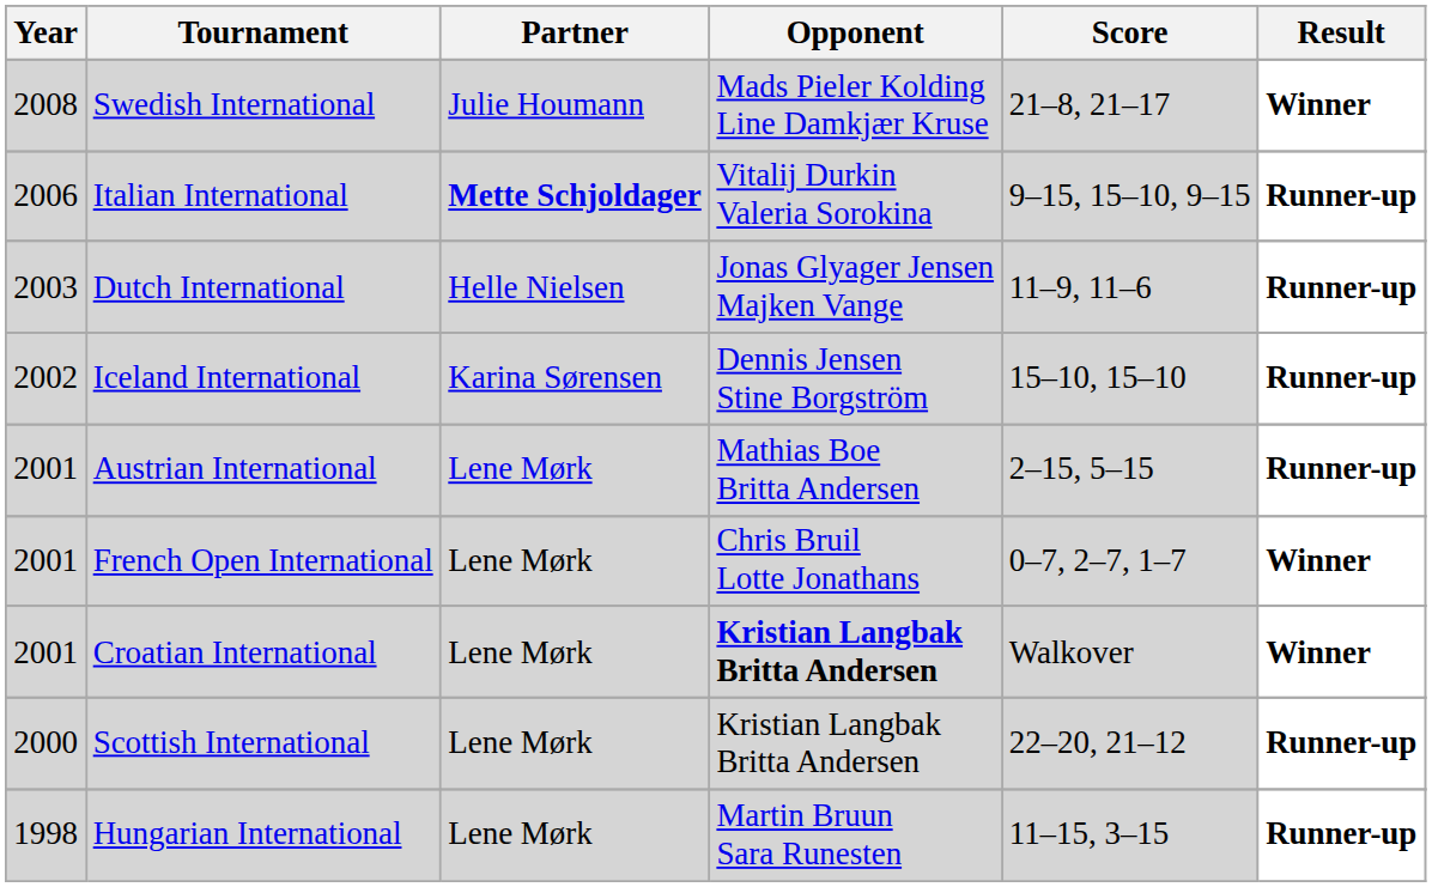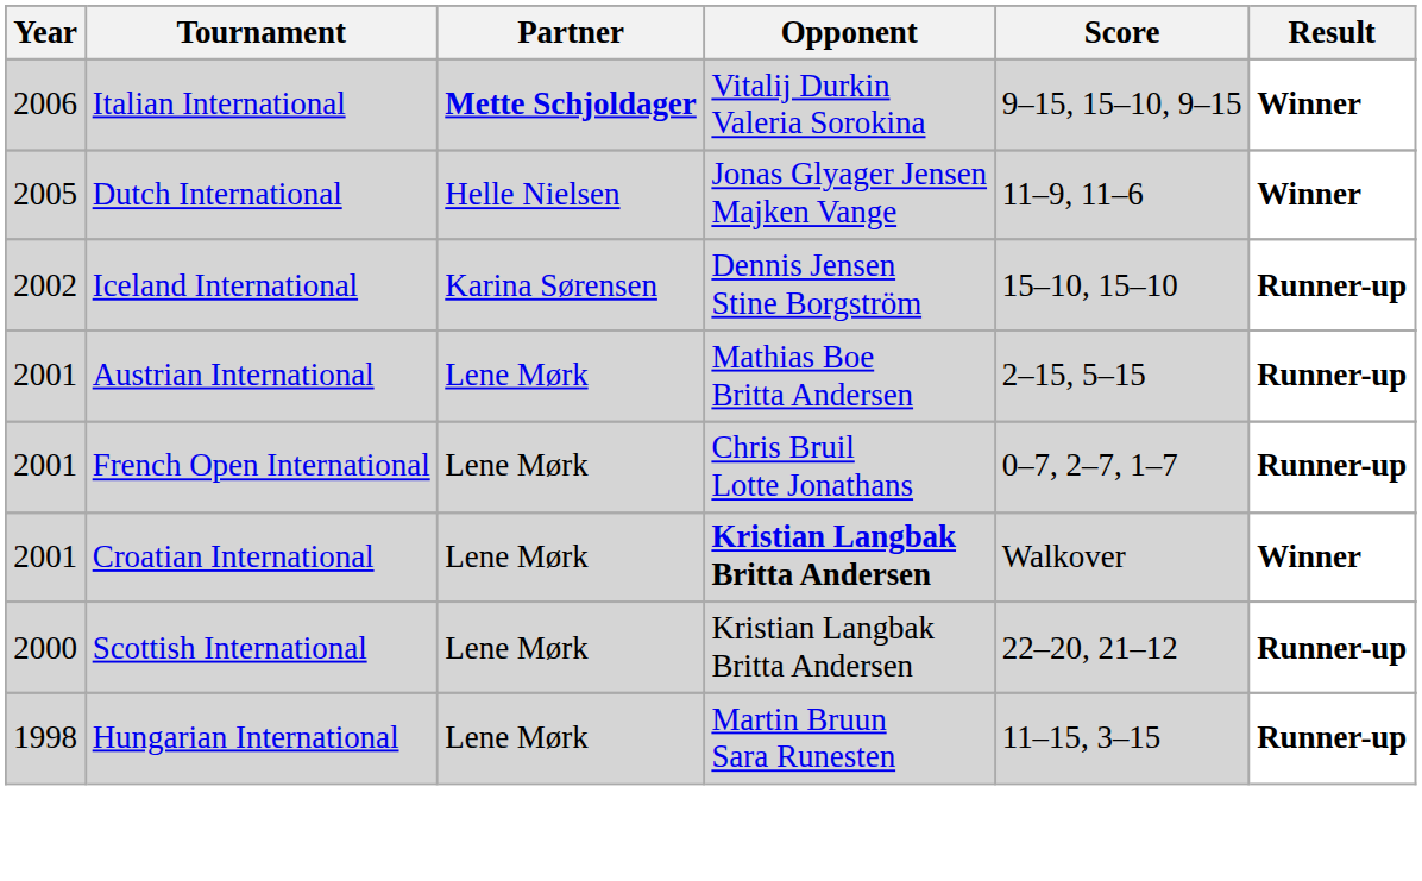- row: 2008 | Swedish International | Julie Houmann | Mads Pieler Kolding Line Damkjær Kruse | 21–8, 21–17 | Winner
Italian International | Result: Runner-up -> Winner
Dutch International | Year: 2003 -> 2005
Dutch International | Result: Runner-up -> Winner
French Open International | Result: Winner -> Runner-up
